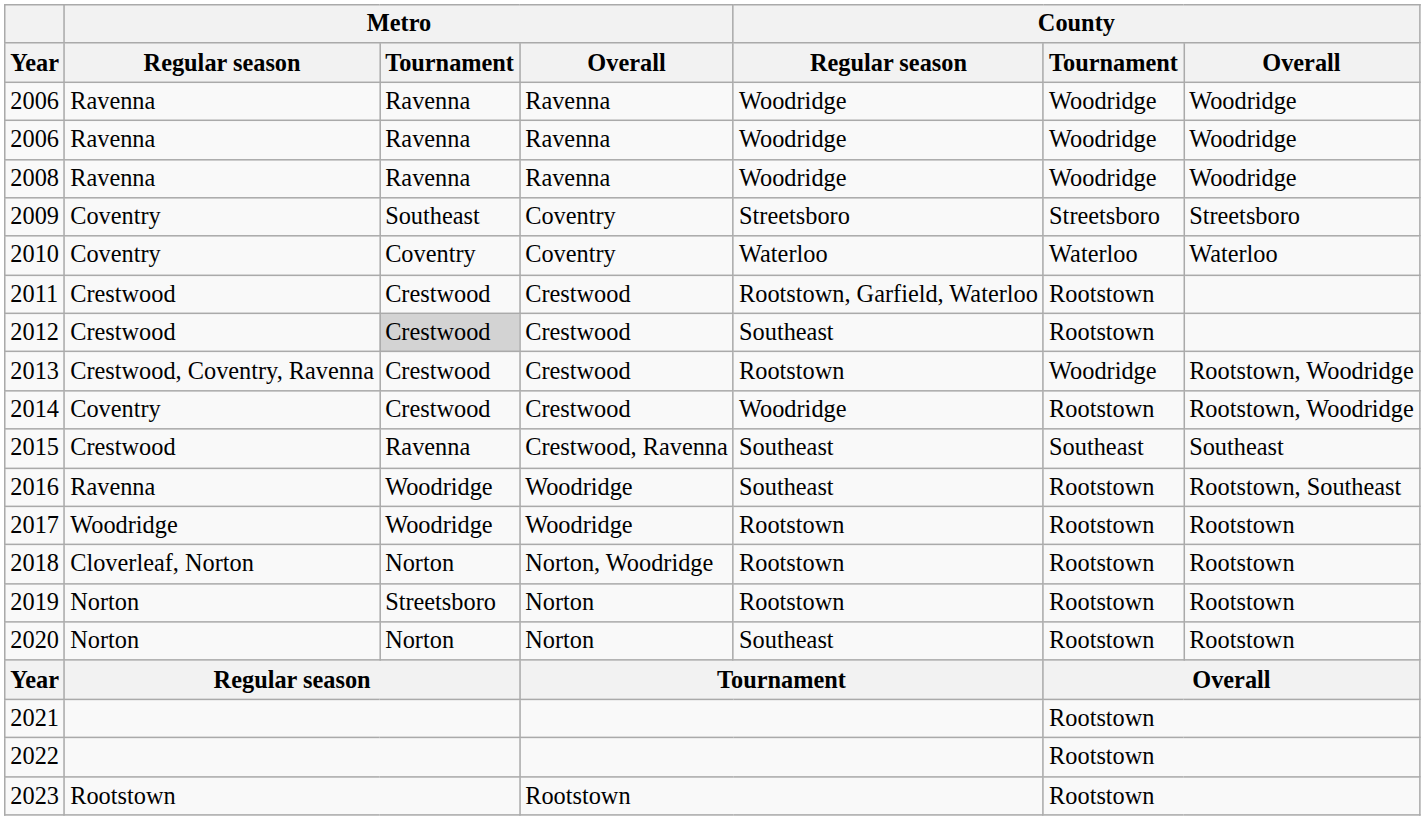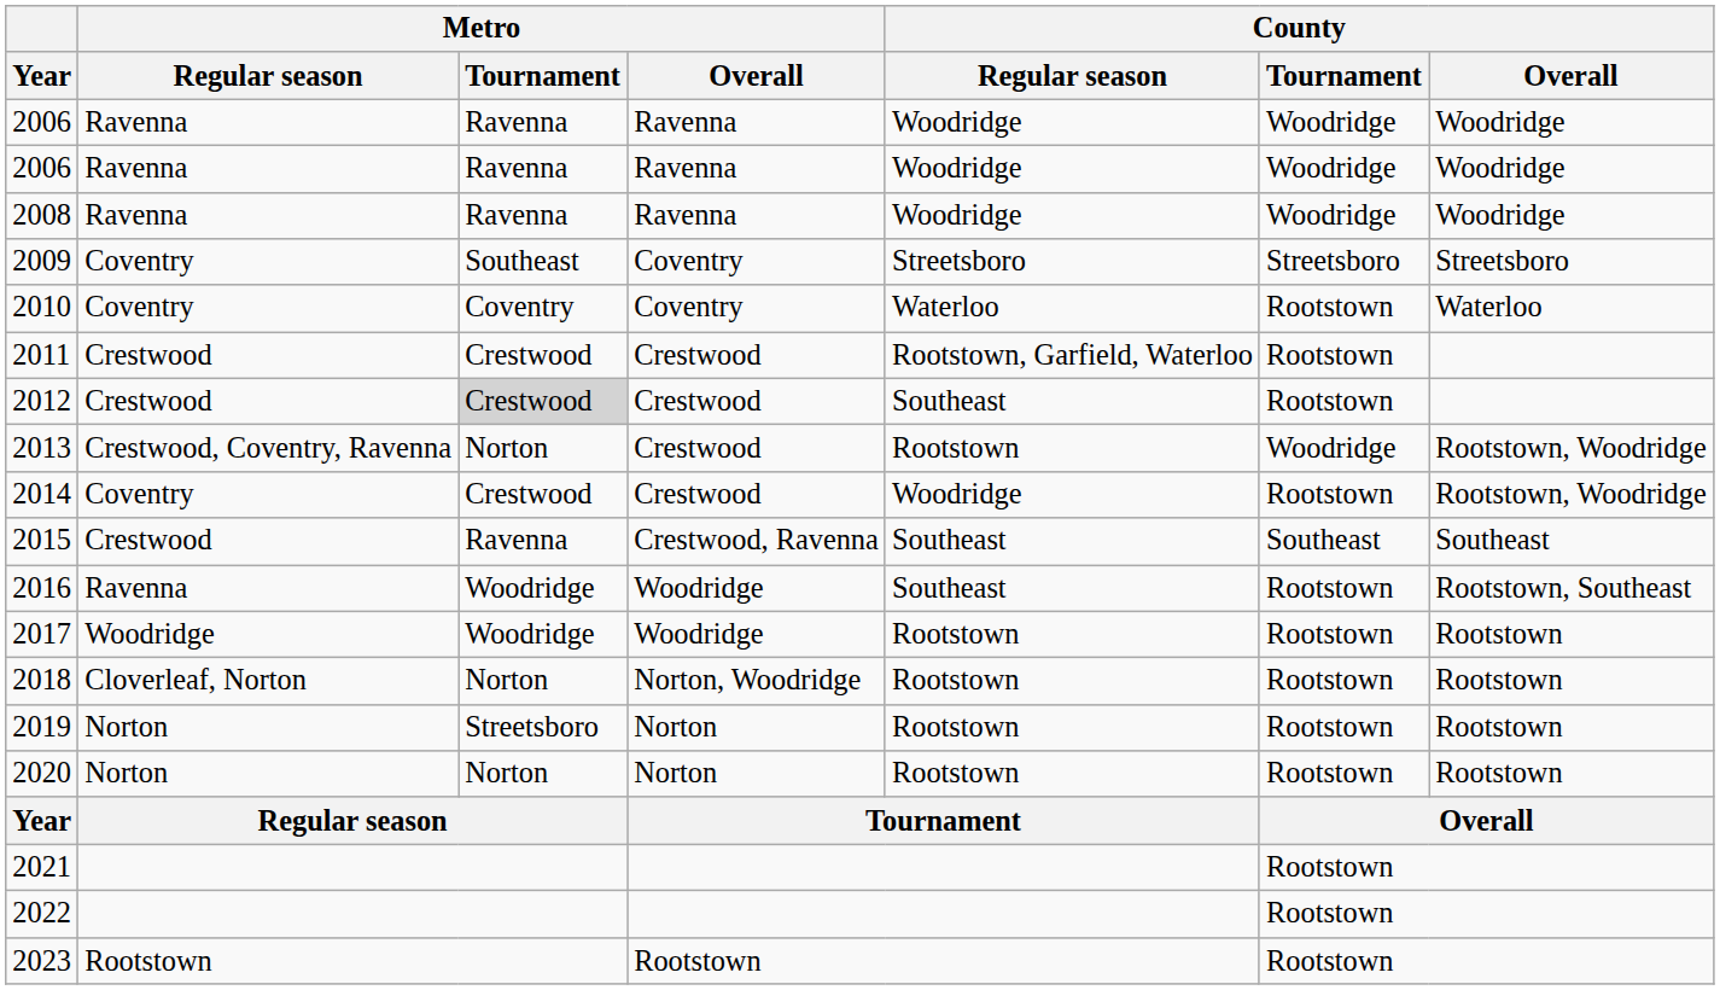2010 | County / Tournament: Waterloo -> Rootstown
2013 | Metro / Tournament: Crestwood -> Norton
2020 | County / Regular season: Southeast -> Rootstown
